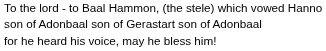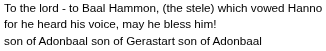rows swapped: son of Adonbaal son of Gerastart son of Adonbaal <-> for he heard his voice, may he bless him!
